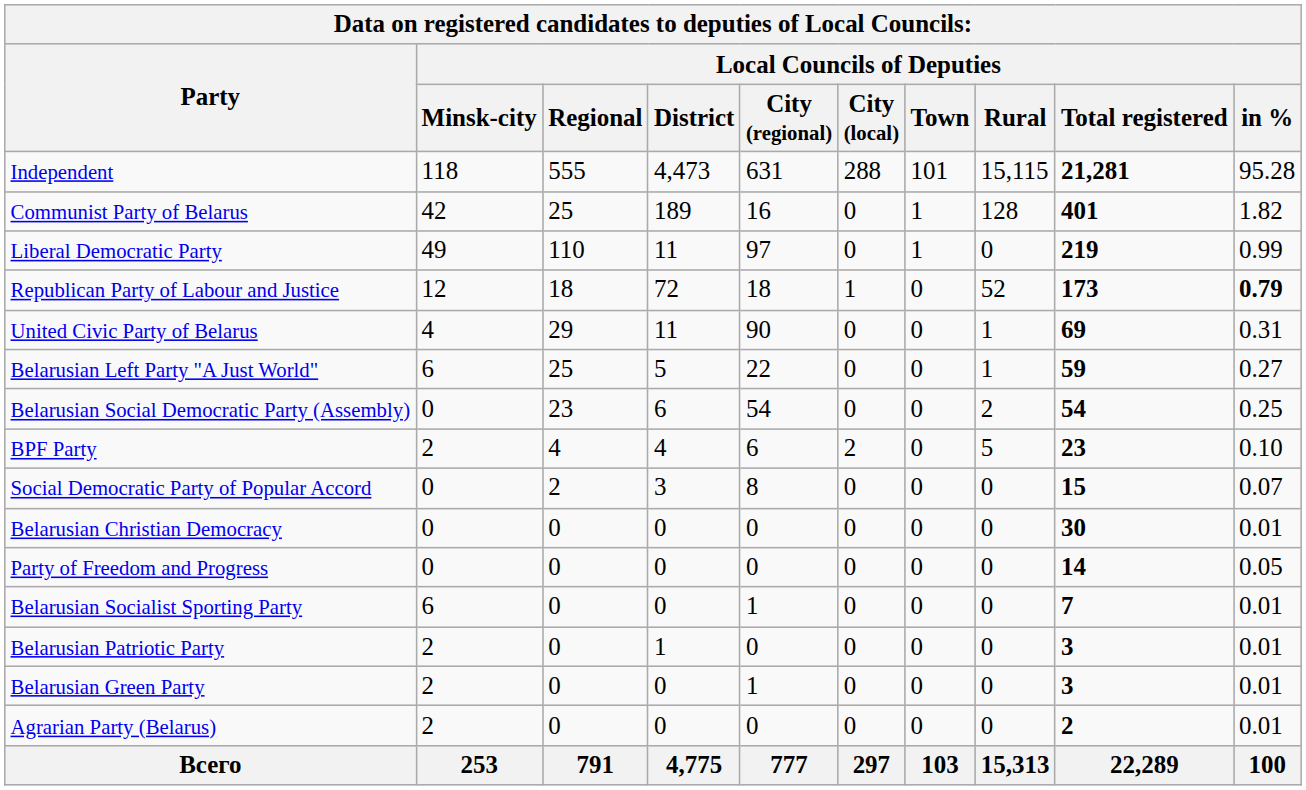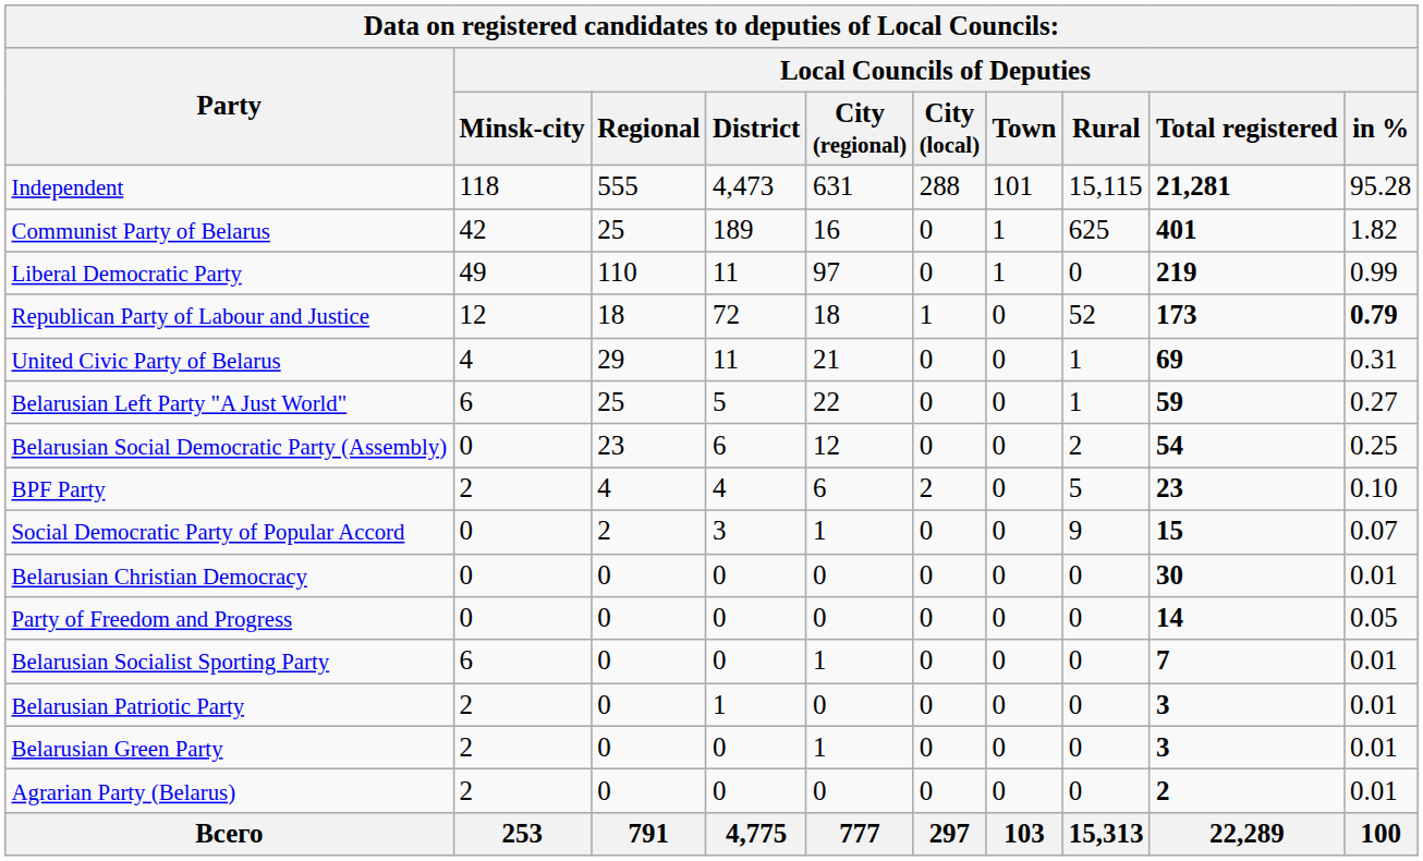Communist Party of Belarus | Local Councils of Deputies / Rural: 128 -> 625
United Civic Party of Belarus | Local Councils of Deputies / City (regional): 90 -> 21
Belarusian Social Democratic Party (Assembly) | Local Councils of Deputies / City (regional): 54 -> 12
Social Democratic Party of Popular Accord | Local Councils of Deputies / City (regional): 8 -> 1
Social Democratic Party of Popular Accord | Local Councils of Deputies / Rural: 0 -> 9
